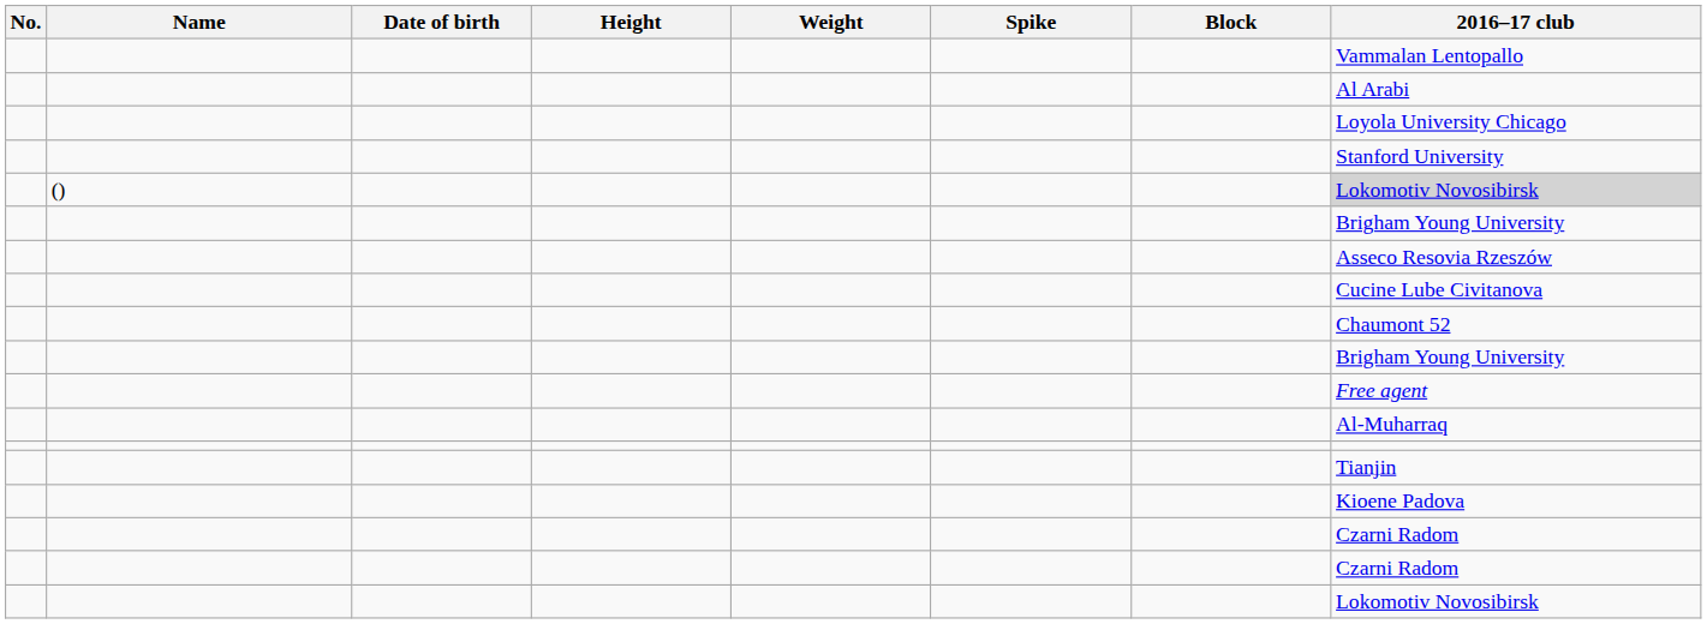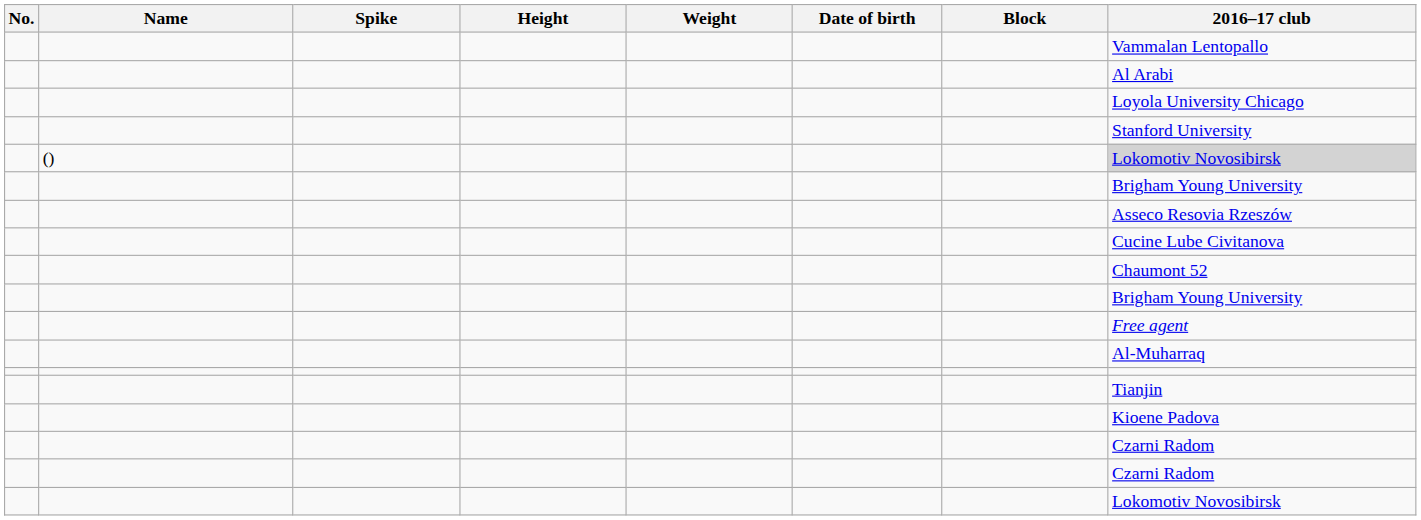columns swapped: Date of birth <-> Spike
